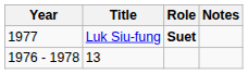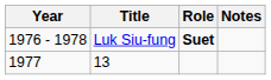Luk Siu-fung | Year: 1977 -> 1976 - 1978
13 | Year: 1976 - 1978 -> 1977
